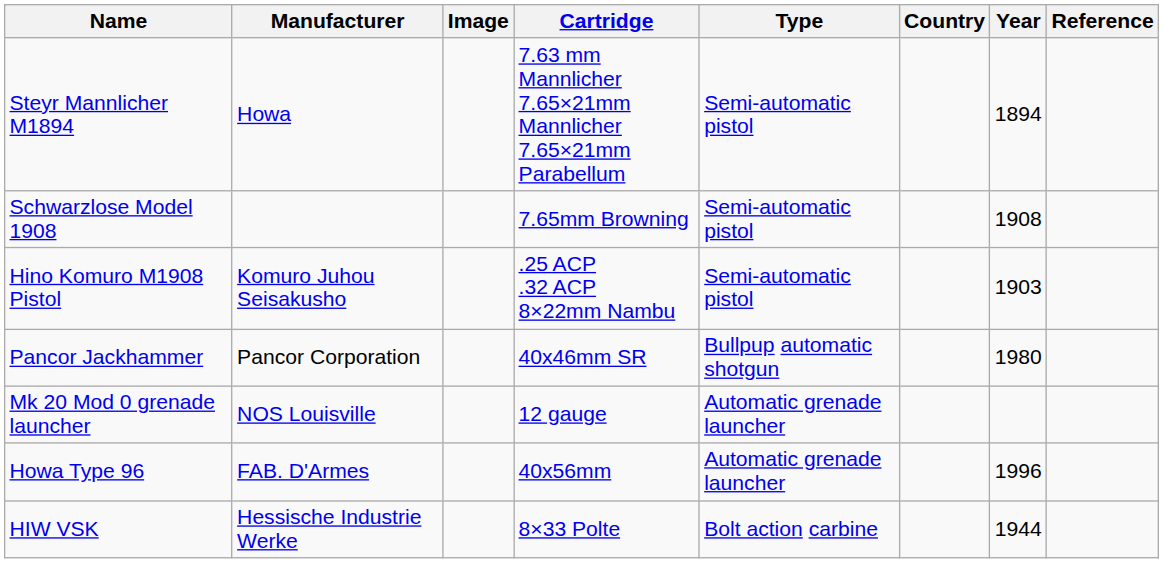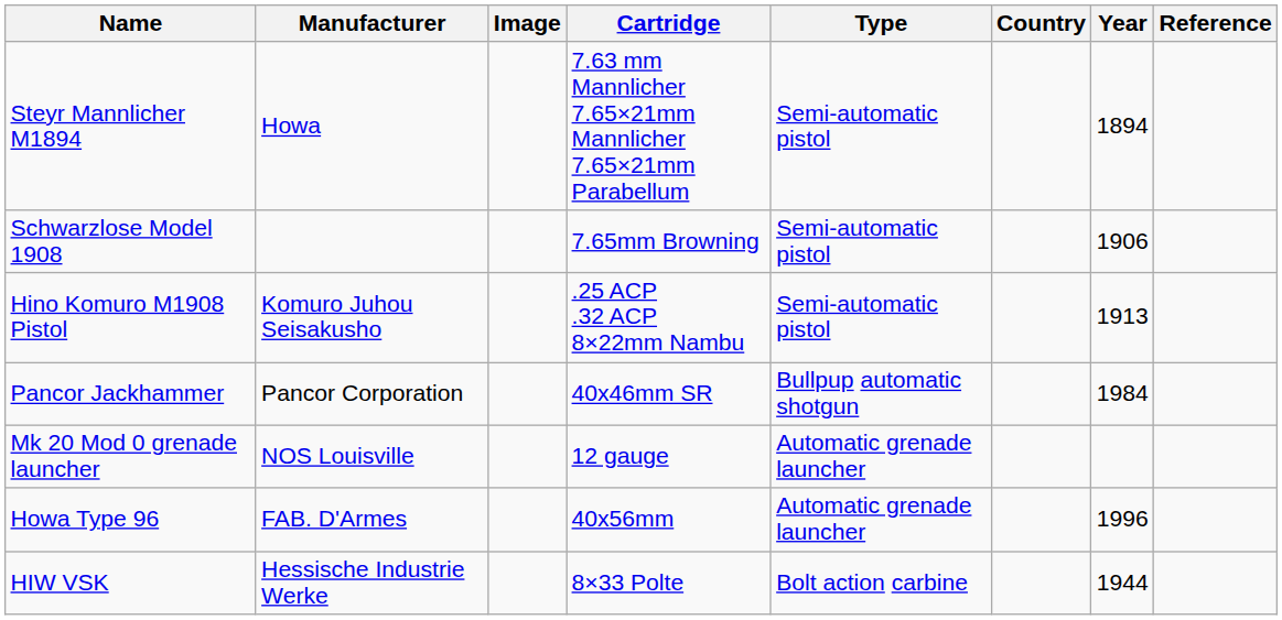Schwarzlose Model 1908 | Year: 1908 -> 1906
Hino Komuro M1908 Pistol | Year: 1903 -> 1913
Pancor Jackhammer | Year: 1980 -> 1984
